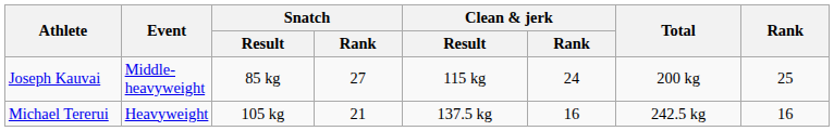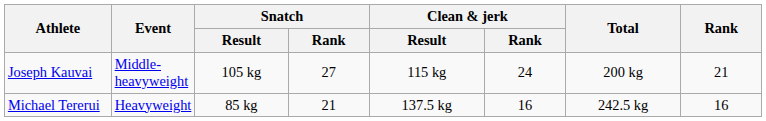Joseph Kauvai | Snatch / Result: 85 kg -> 105 kg
Joseph Kauvai | Rank: 25 -> 21
Michael Tererui | Snatch / Result: 105 kg -> 85 kg
